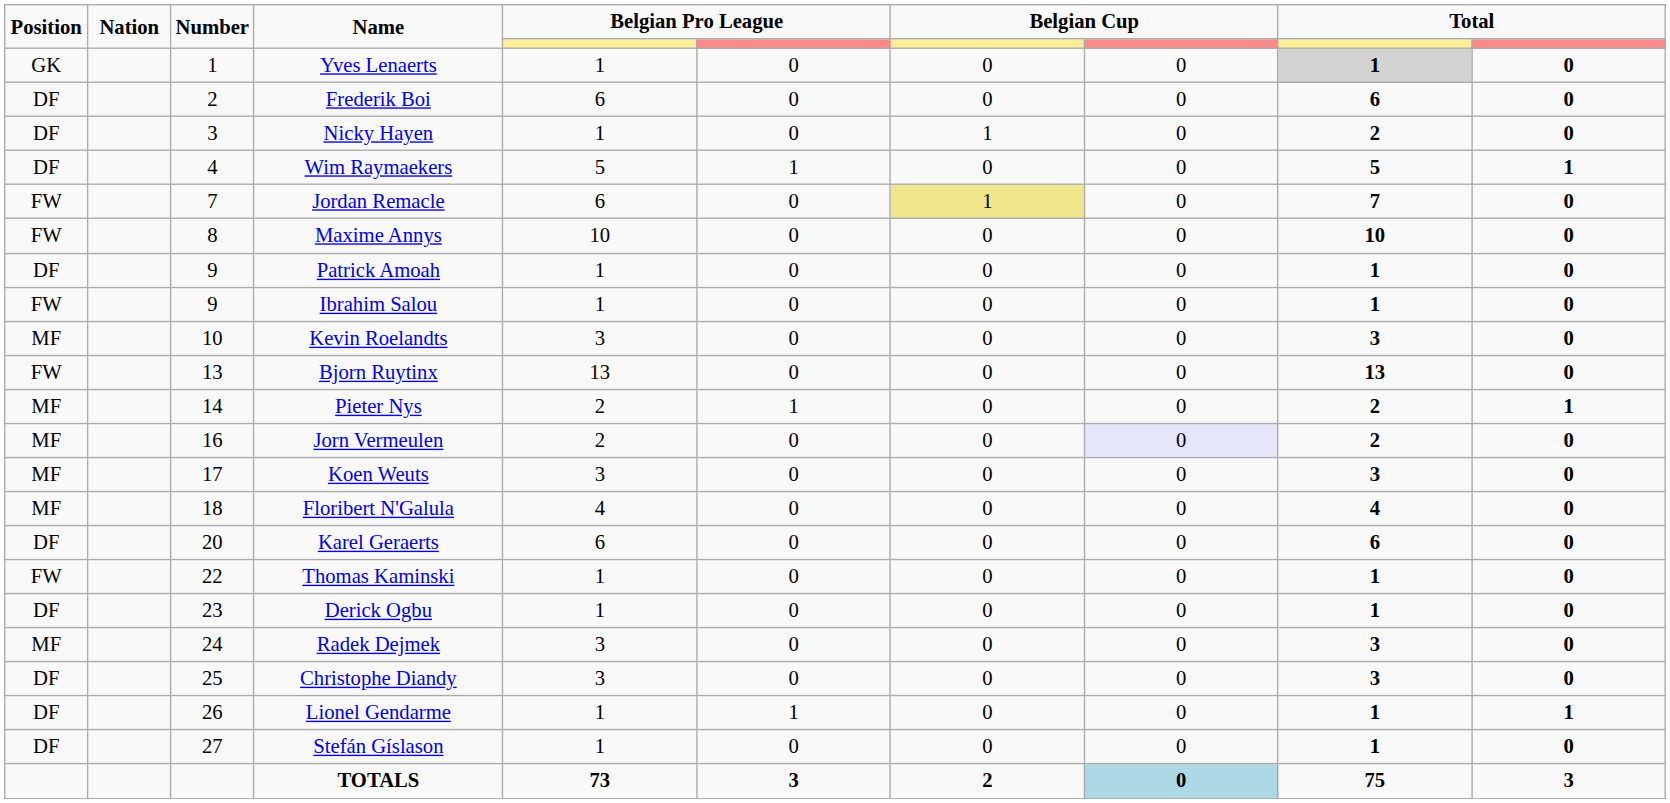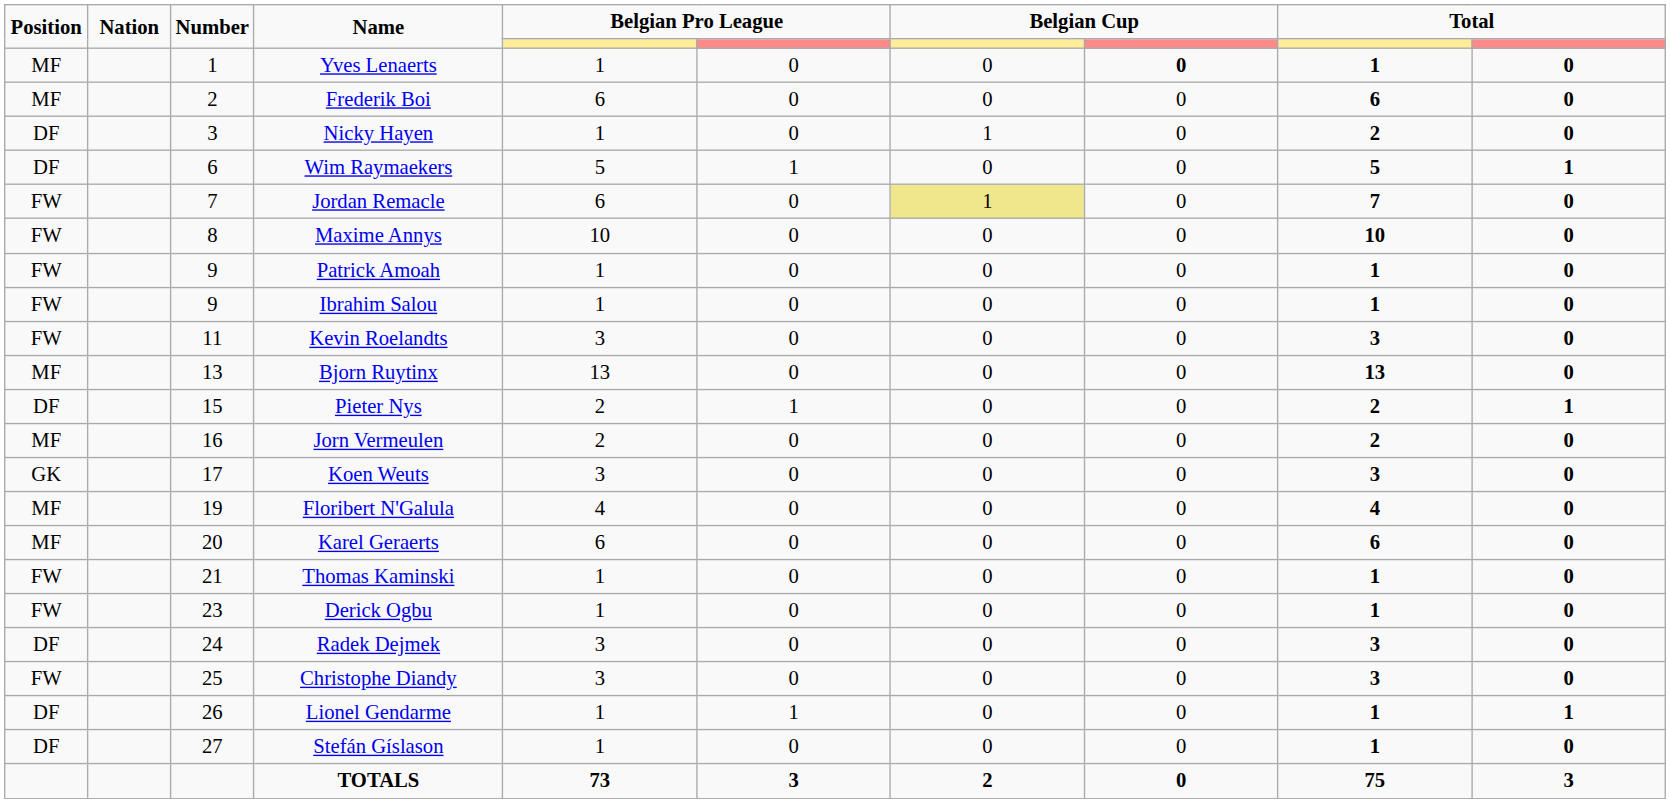Yves Lenaerts | Position: GK -> MF
Yves Lenaerts | column 8: normal -> bold
Yves Lenaerts | column 9: lightgrey background -> no background
Frederik Boi | Position: DF -> MF
Wim Raymaekers | Number: 4 -> 6
Patrick Amoah | Position: DF -> FW
Kevin Roelandts | Position: MF -> FW
Kevin Roelandts | Number: 10 -> 11
Bjorn Ruytinx | Position: FW -> MF
Pieter Nys | Position: MF -> DF
Pieter Nys | Number: 14 -> 15
Jorn Vermeulen | column 8: lavender background -> no background
Koen Weuts | Position: MF -> GK
Floribert N'Galula | Number: 18 -> 19
Karel Geraerts | Position: DF -> MF
Thomas Kaminski | Number: 22 -> 21
Derick Ogbu | Position: DF -> FW
Radek Dejmek | Position: MF -> DF
Christophe Diandy | Position: DF -> FW
TOTALS | column 8: lightblue background -> no background
